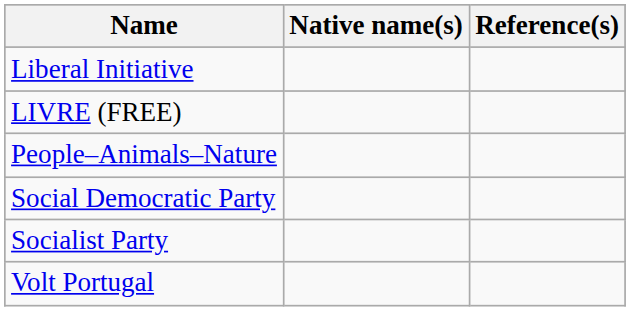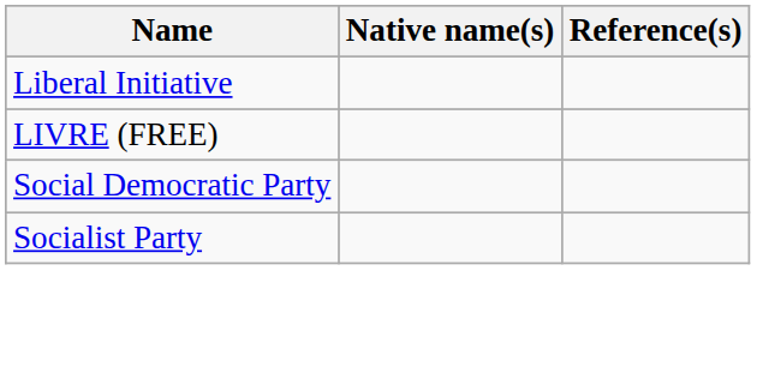- row: People–Animals–Nature
- row: Volt Portugal
